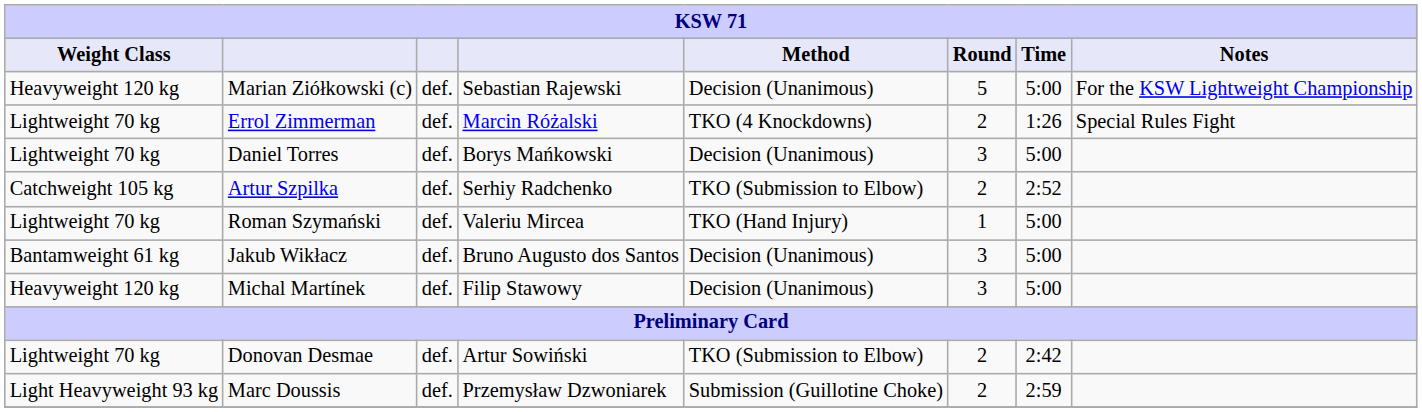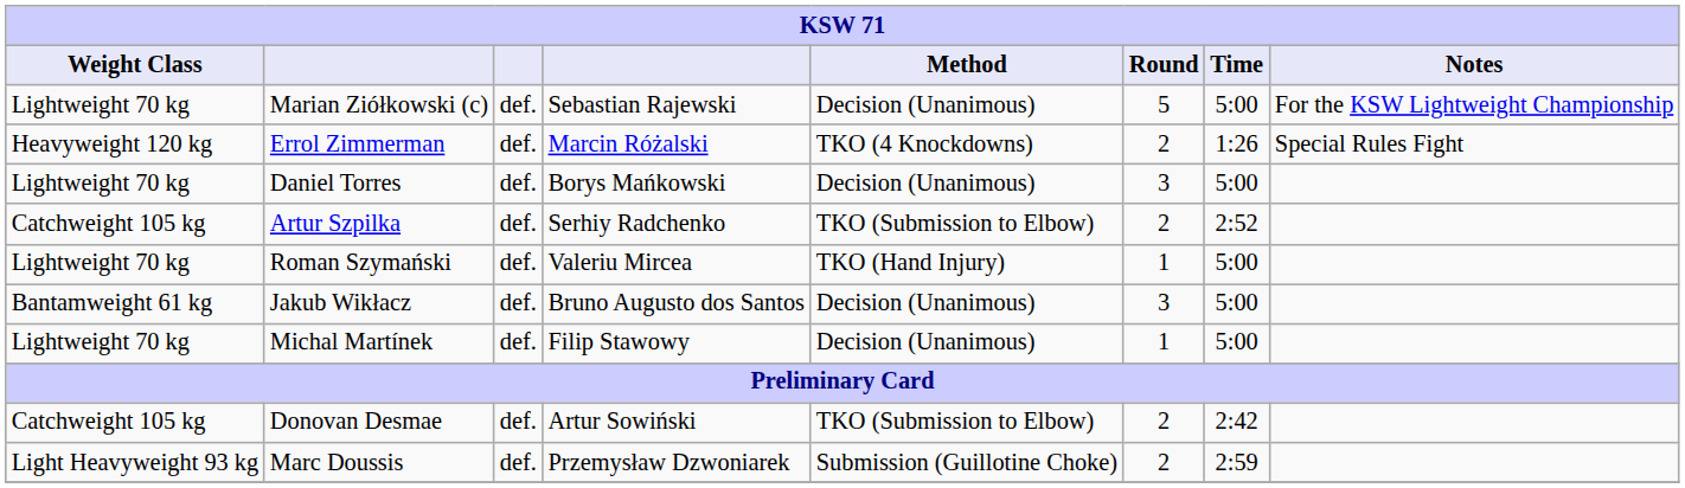Marian Ziółkowski (c) | Weight Class: Heavyweight 120 kg -> Lightweight 70 kg
Errol Zimmerman | Weight Class: Lightweight 70 kg -> Heavyweight 120 kg
Michal Martínek | Weight Class: Heavyweight 120 kg -> Lightweight 70 kg
Michal Martínek | Round: 3 -> 1
Donovan Desmae | Weight Class: Lightweight 70 kg -> Catchweight 105 kg
